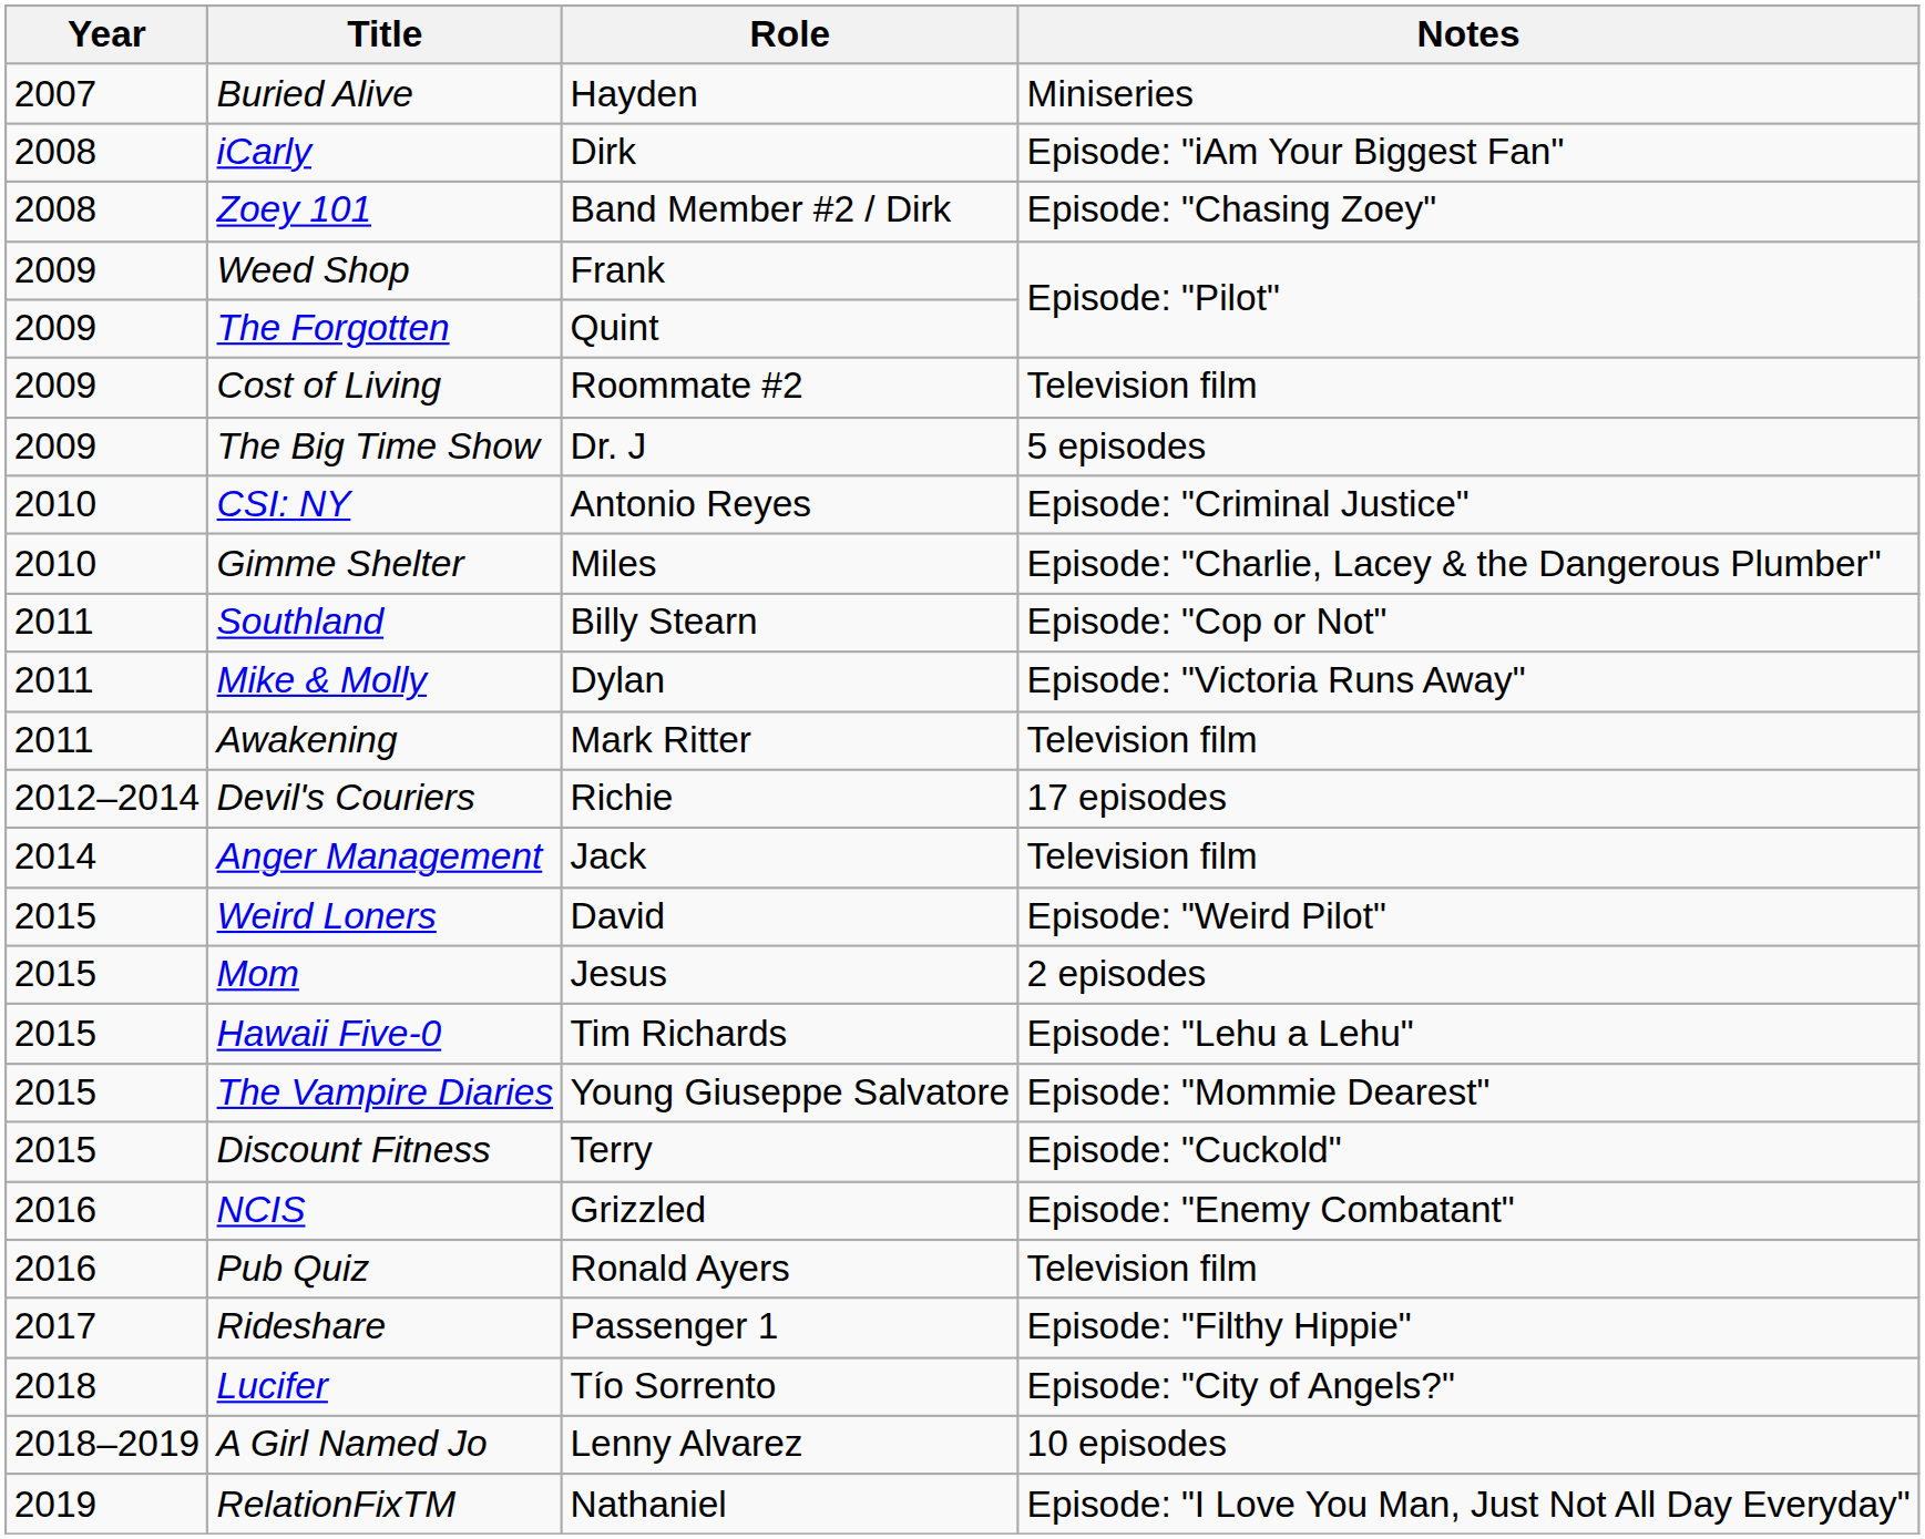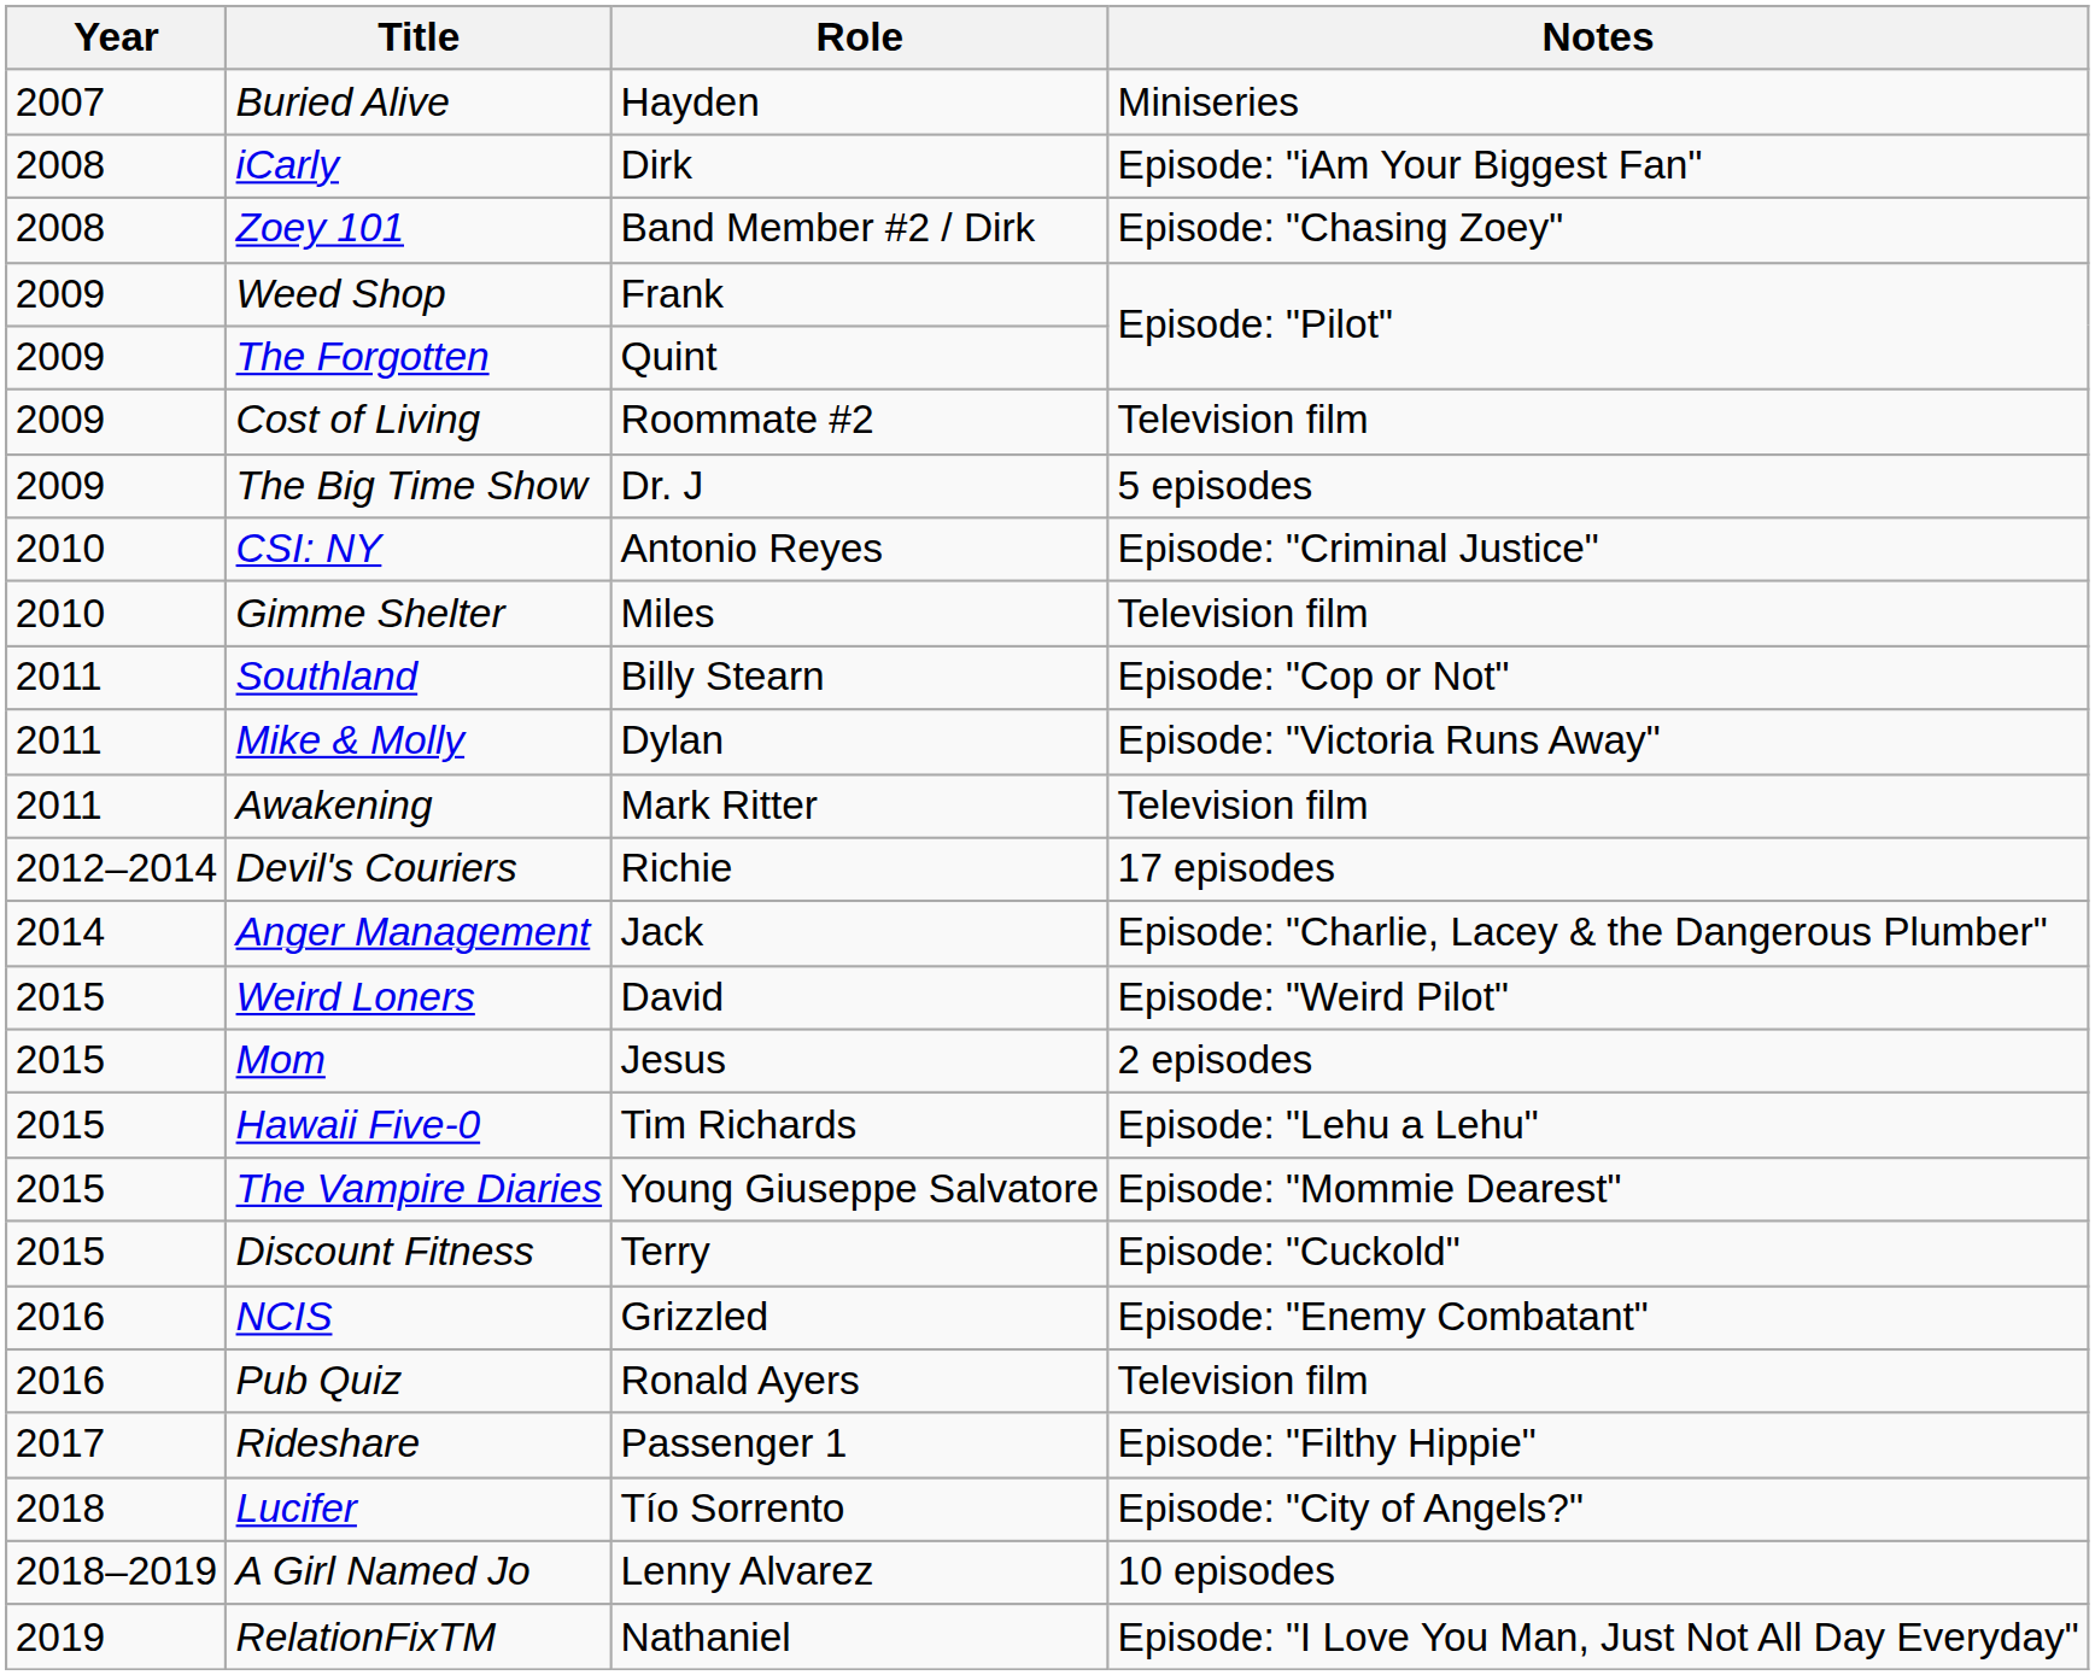Gimme Shelter | Notes: Episode: "Charlie, Lacey & the Dangerous Plumber" -> Television film
Anger Management | Notes: Television film -> Episode: "Charlie, Lacey & the Dangerous Plumber"
